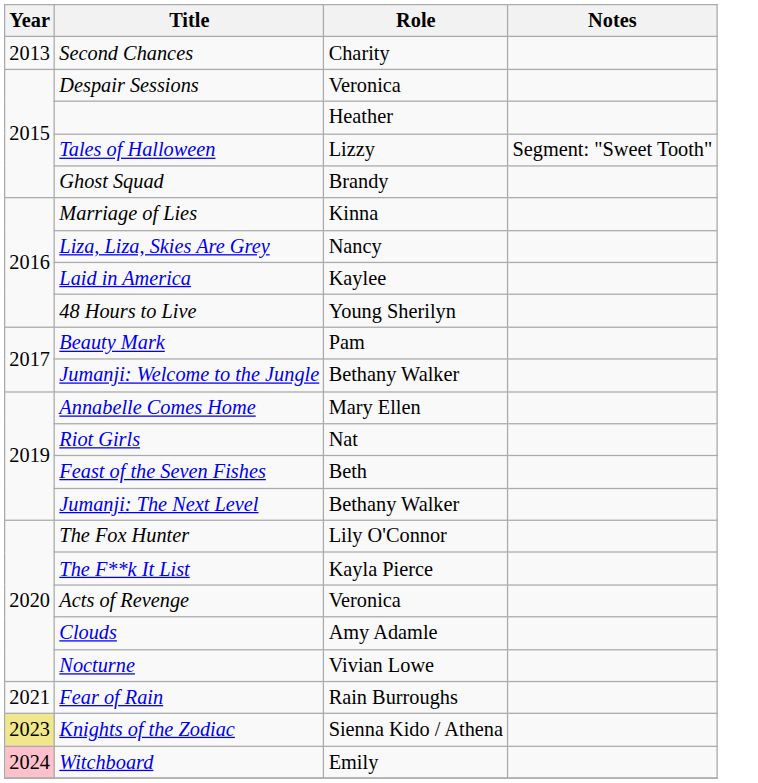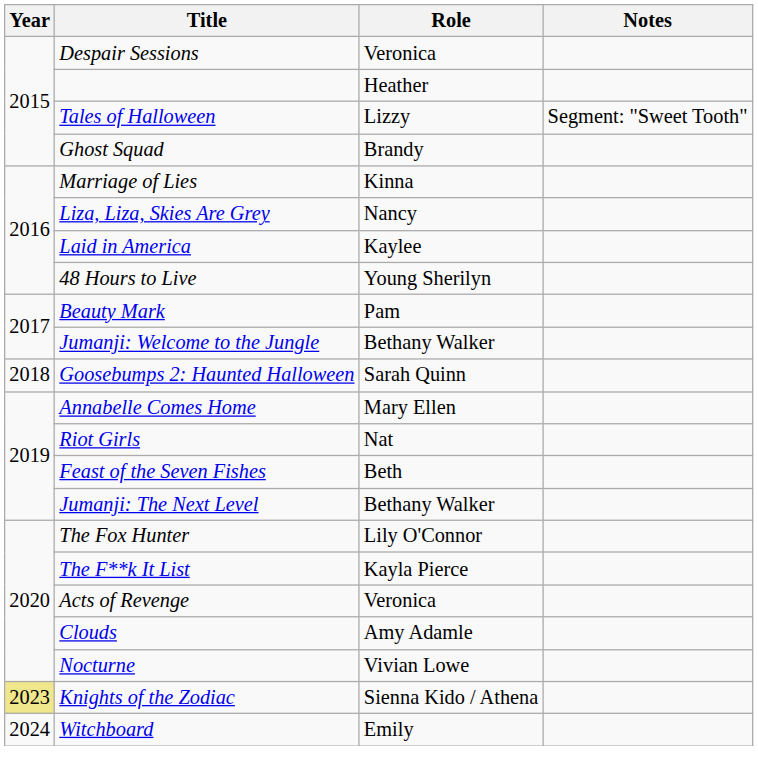- row: 2013 | Second Chances | Charity
+ row: 2018 | Goosebumps 2: Haunted Halloween | Sarah Quinn
- row: 2021 | Fear of Rain | Rain Burroughs
Witchboard | Year: pink background -> no background
